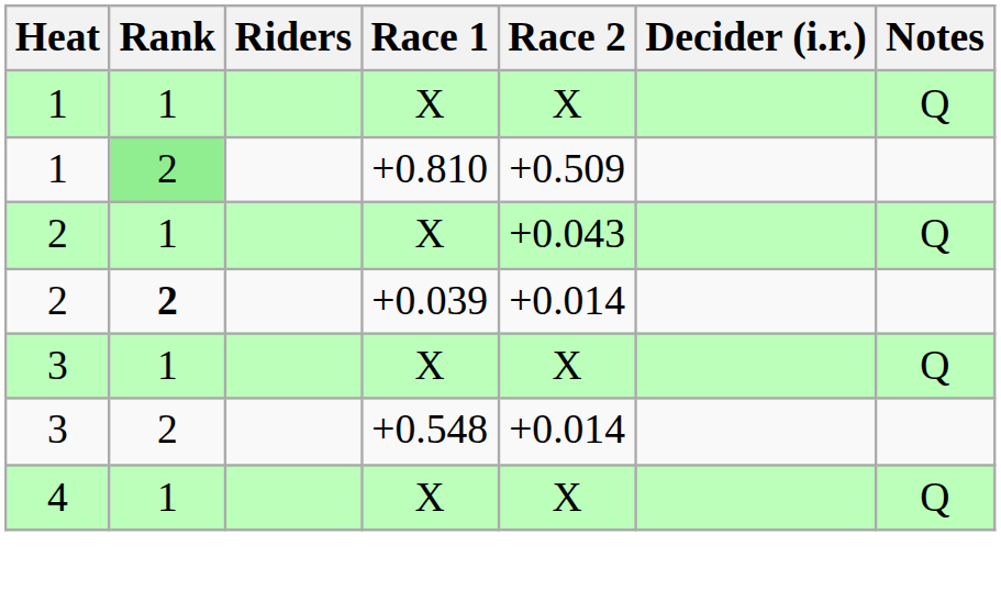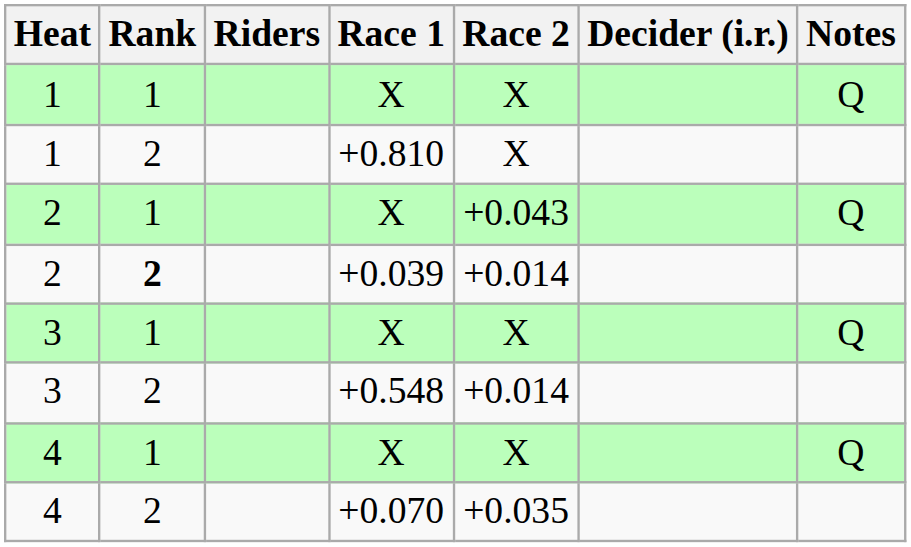+0.810 | Rank: lightgreen background -> no background
+0.810 | Race 2: +0.509 -> X
+ row: 4 | 2 | +0.070 | +0.035
